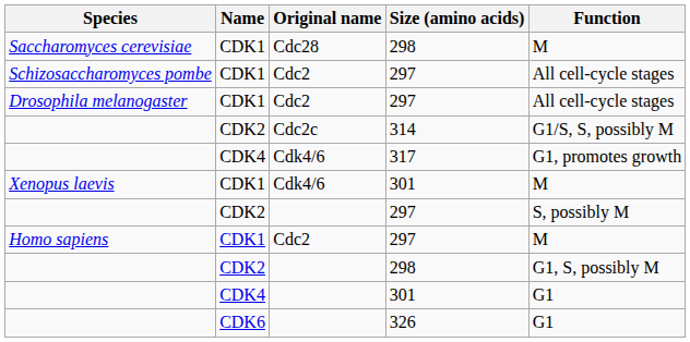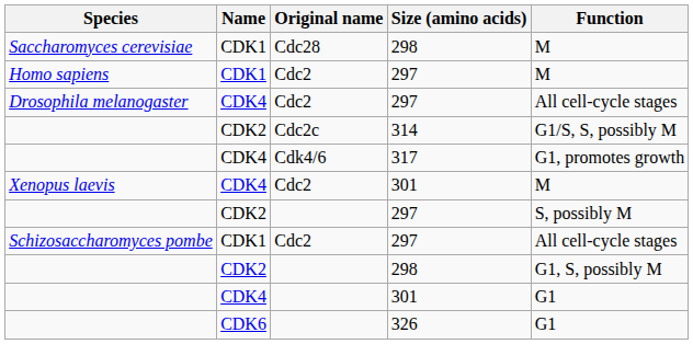rows swapped: Schizosaccharomyces pombe <-> Homo sapiens
Drosophila melanogaster | Name: CDK1 -> CDK4
Xenopus laevis | Name: CDK1 -> CDK4
Xenopus laevis | Original name: Cdk4/6 -> Cdc2
